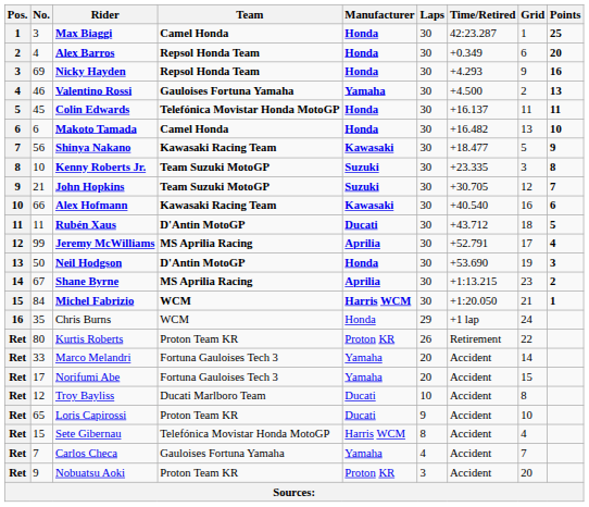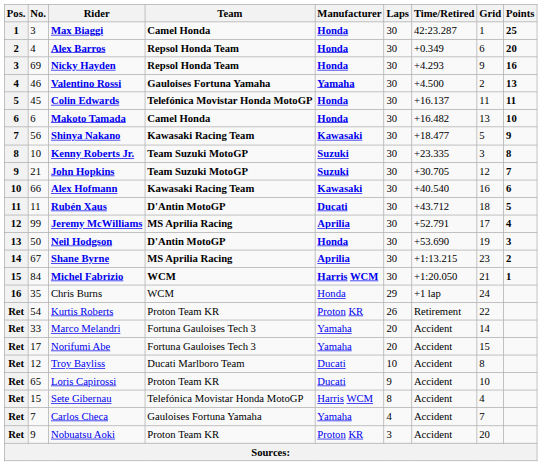Kurtis Roberts | No.: 80 -> 54
